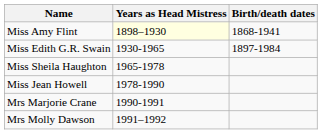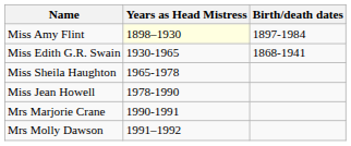Miss Amy Flint | Birth/death dates: 1868-1941 -> 1897-1984
Miss Edith G.R. Swain | Birth/death dates: 1897-1984 -> 1868-1941
